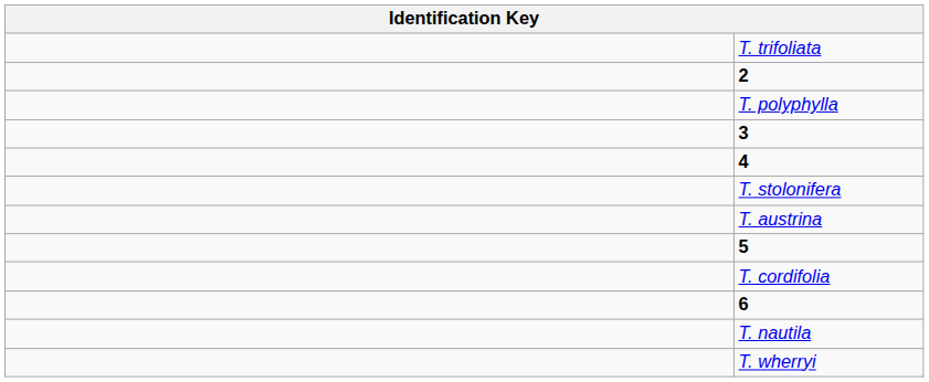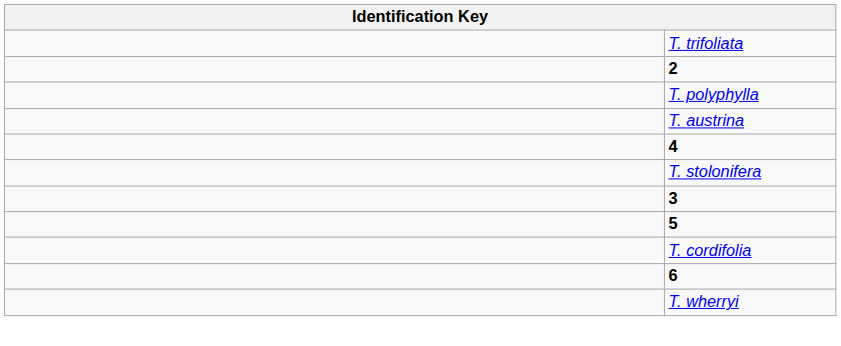rows swapped: 3 <-> T. austrina
- row: T. nautila
